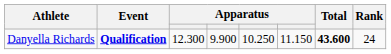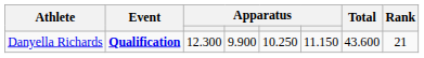Danyella Richards | Total: bold -> normal
Danyella Richards | Rank: 24 -> 21
